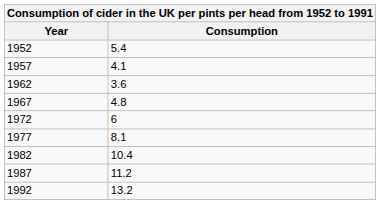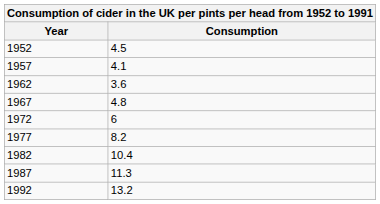1952 | Consumption: 5.4 -> 4.5
1977 | Consumption: 8.1 -> 8.2
1987 | Consumption: 11.2 -> 11.3
